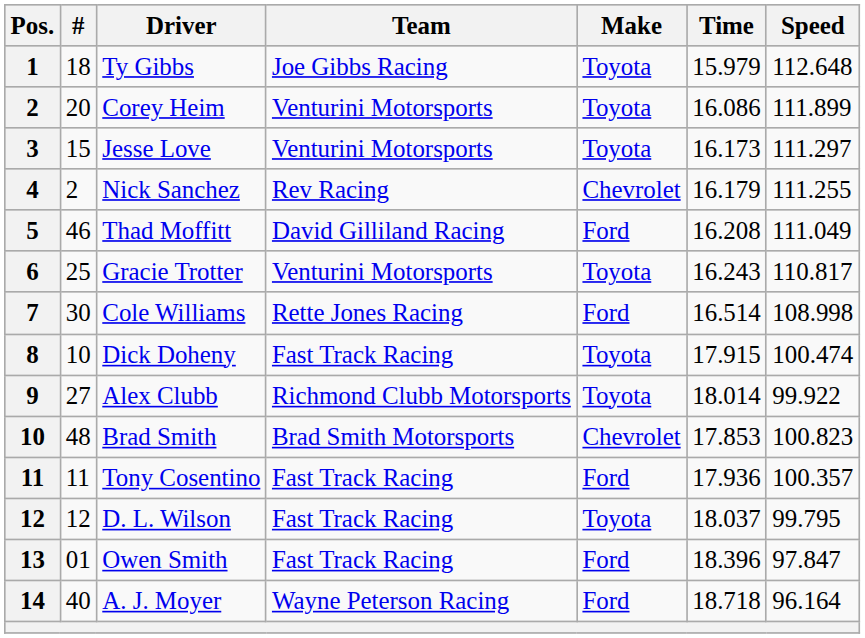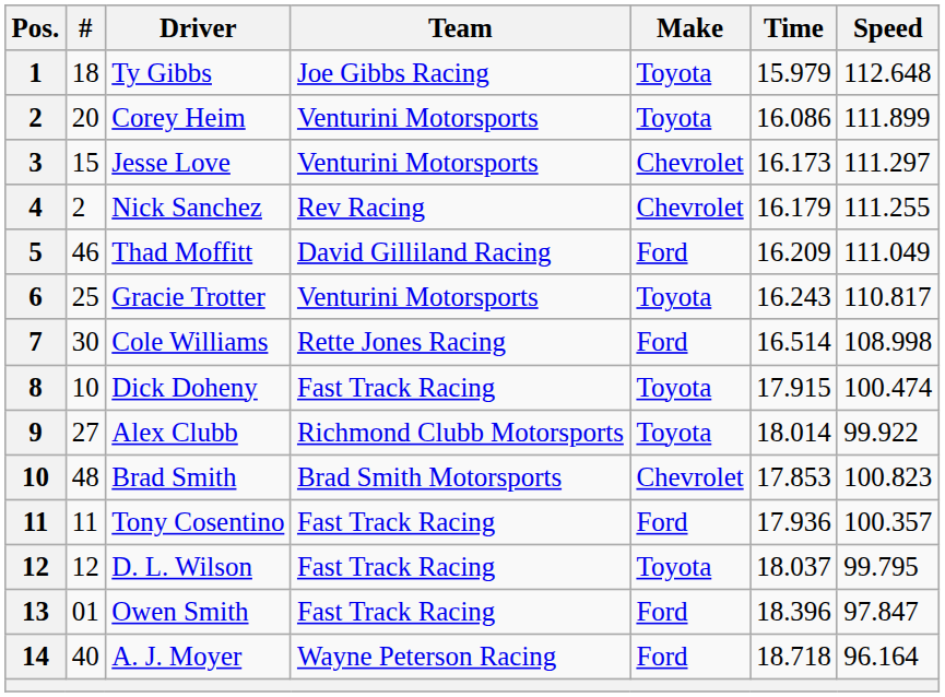Jesse Love | Make: Toyota -> Chevrolet
Thad Moffitt | Time: 16.208 -> 16.209
